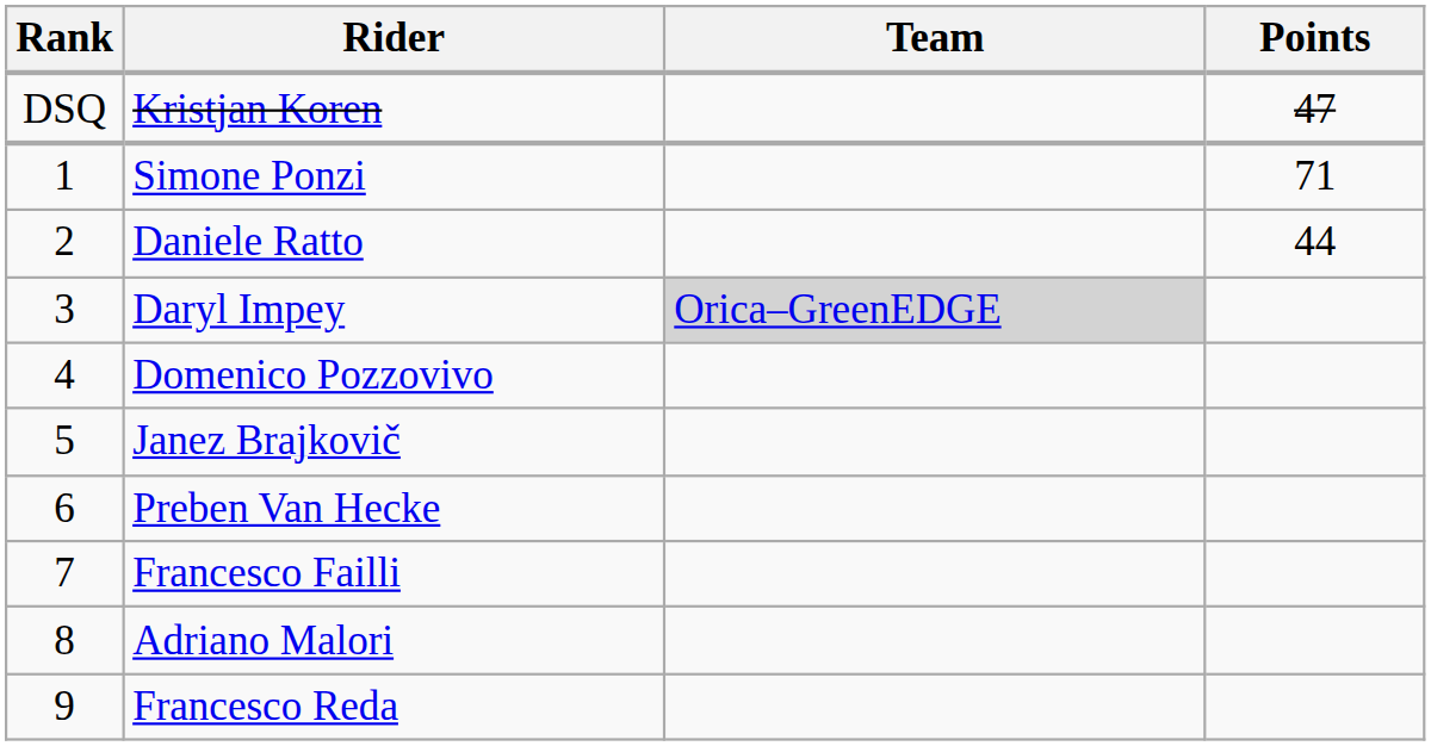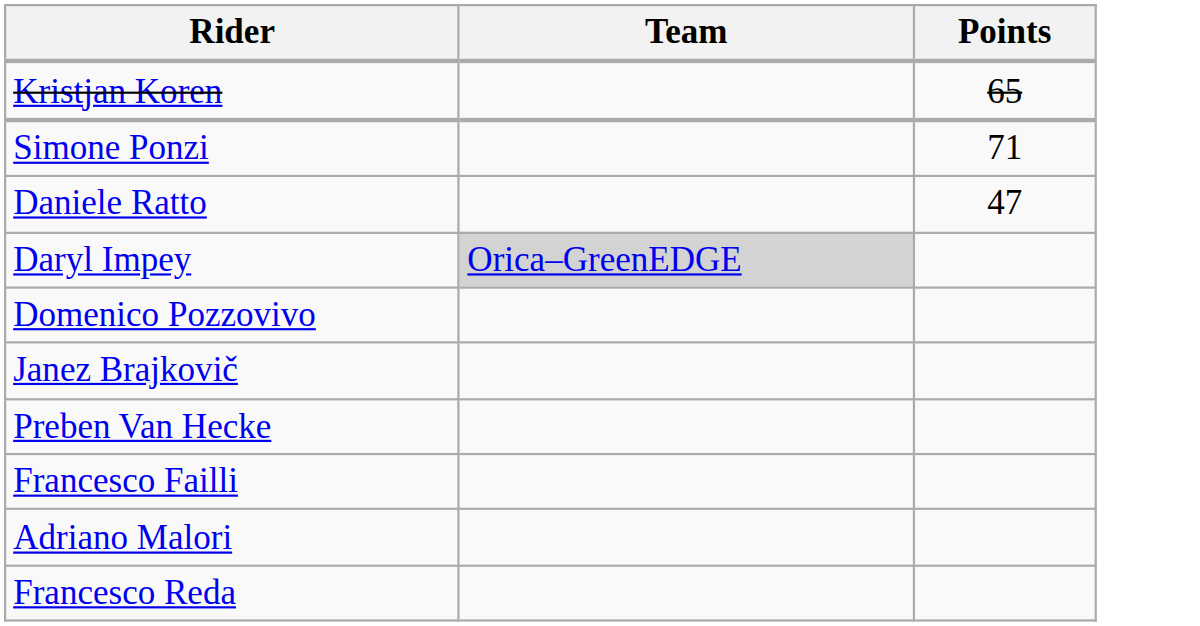- column: Rank | DSQ | 1 | 2 | 3 | 4 | 5 | 6 | 7 | 8 | 9
Kristjan Koren | Points: 47 -> 65
Daniele Ratto | Points: 44 -> 47
